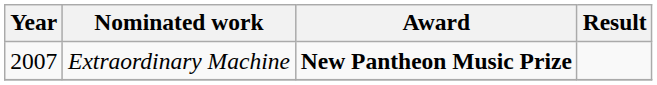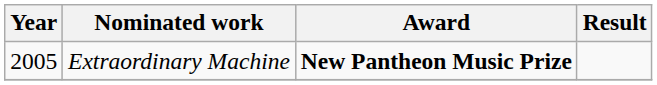Extraordinary Machine | Year: 2007 -> 2005
